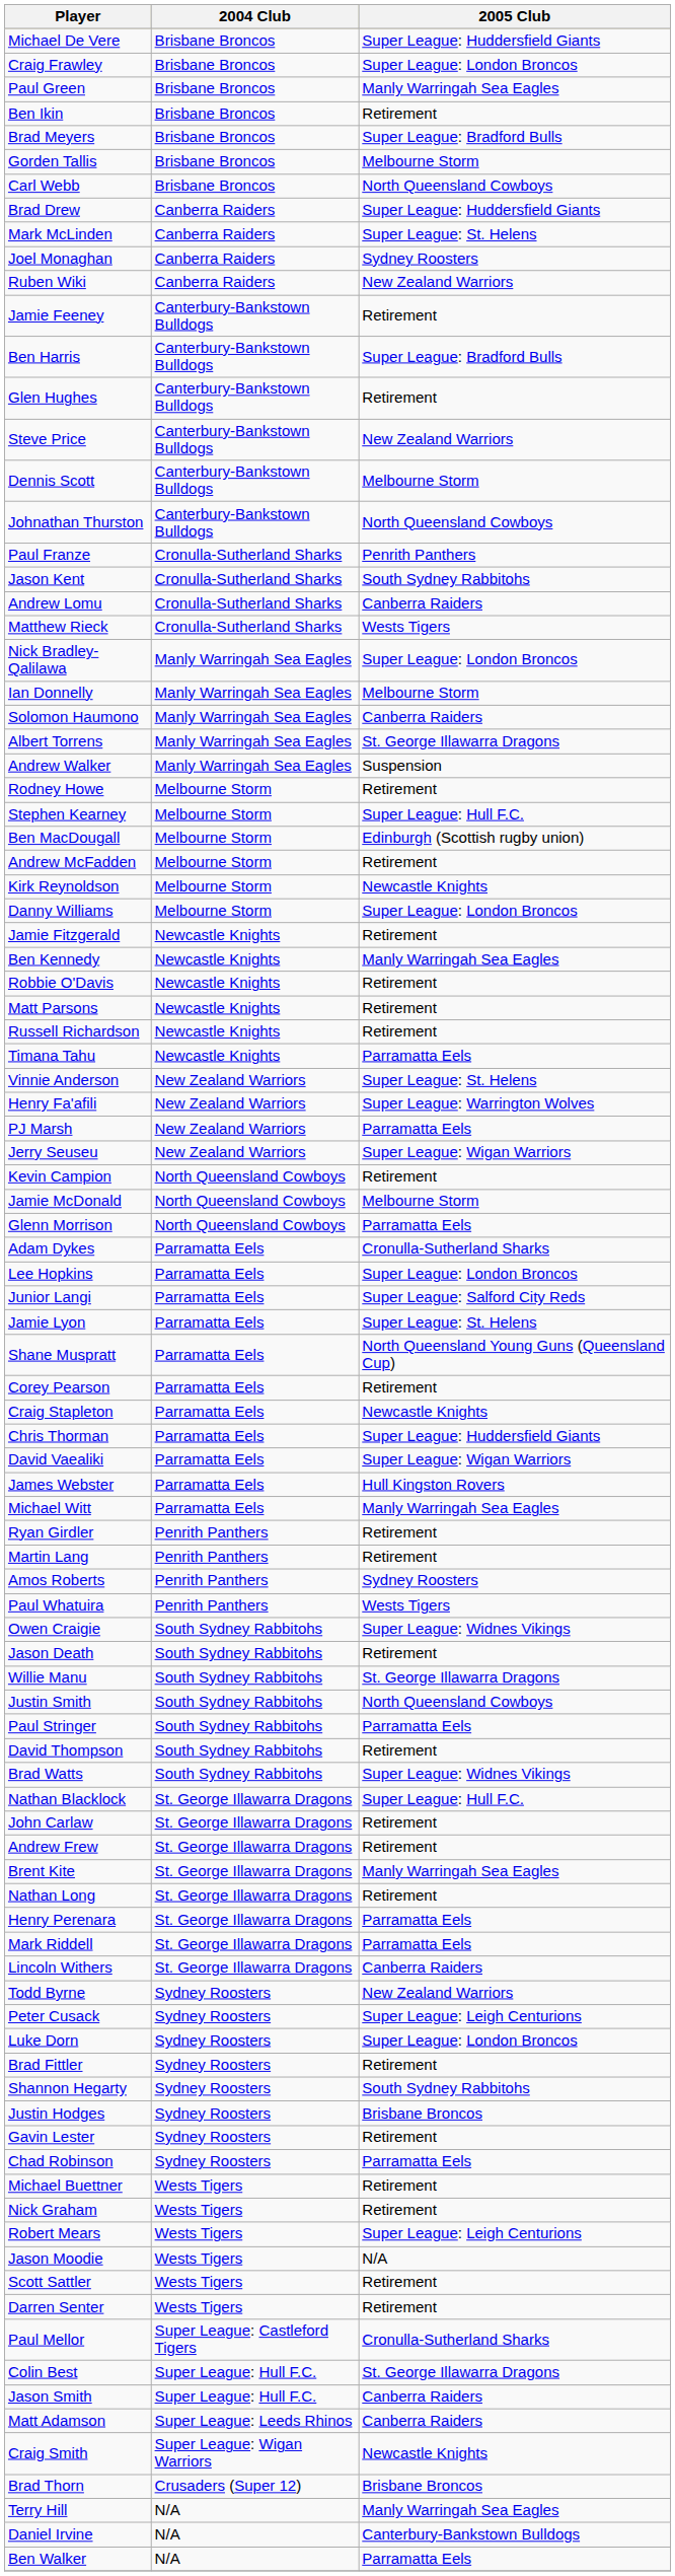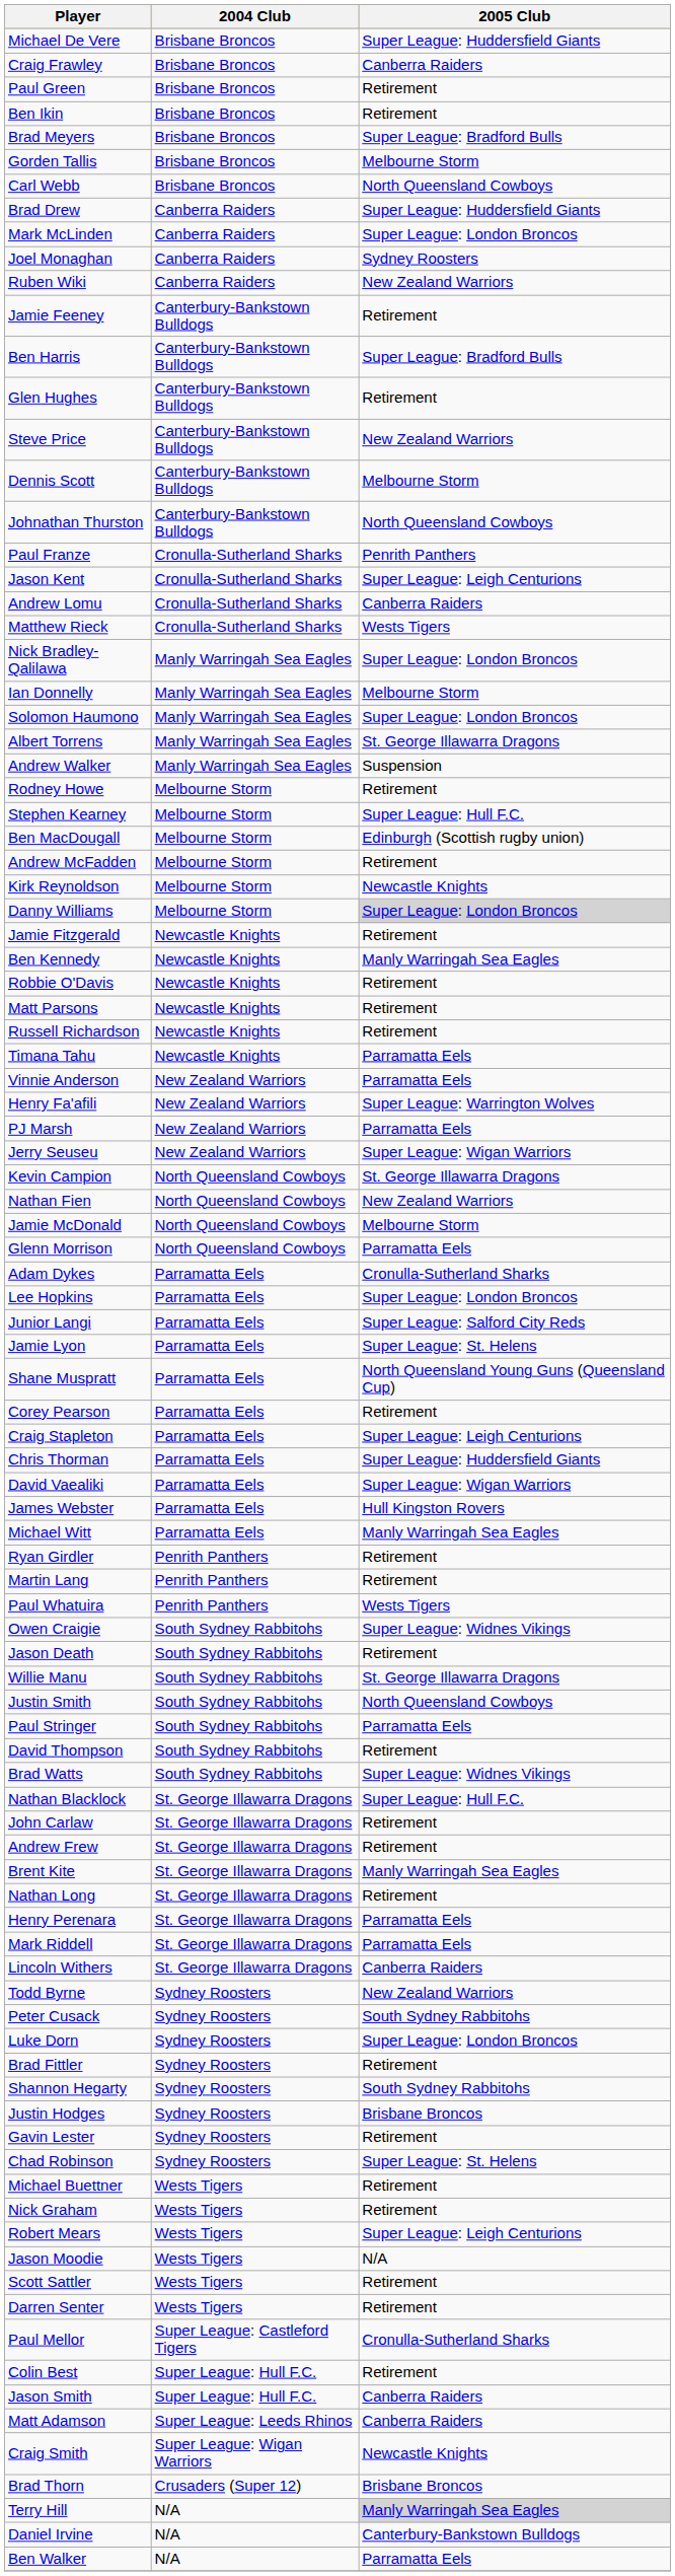Craig Frawley | 2005 Club: Super League: London Broncos -> Canberra Raiders
Paul Green | 2005 Club: Manly Warringah Sea Eagles -> Retirement
Mark McLinden | 2005 Club: Super League: St. Helens -> Super League: London Broncos
Jason Kent | 2005 Club: South Sydney Rabbitohs -> Super League: Leigh Centurions
Solomon Haumono | 2005 Club: Canberra Raiders -> Super League: London Broncos
Danny Williams | 2005 Club: no background -> lightgrey background
Vinnie Anderson | 2005 Club: Super League: St. Helens -> Parramatta Eels
Kevin Campion | 2005 Club: Retirement -> St. George Illawarra Dragons
+ row: Nathan Fien | North Queensland Cowboys | New Zealand Warriors
Craig Stapleton | 2005 Club: Newcastle Knights -> Super League: Leigh Centurions
- row: Amos Roberts | Penrith Panthers | Sydney Roosters
Peter Cusack | 2005 Club: Super League: Leigh Centurions -> South Sydney Rabbitohs
Chad Robinson | 2005 Club: Parramatta Eels -> Super League: St. Helens
Colin Best | 2005 Club: St. George Illawarra Dragons -> Retirement
Terry Hill | 2005 Club: no background -> lightgrey background
